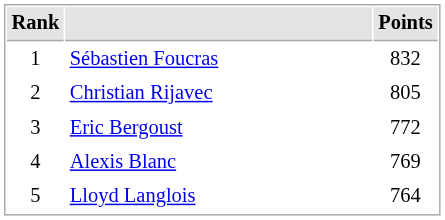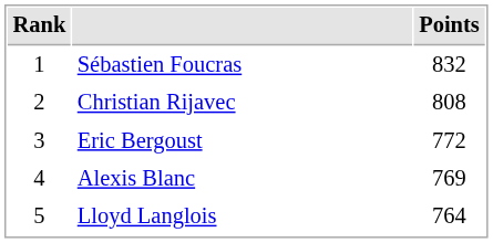Christian Rijavec | Points: 805 -> 808
